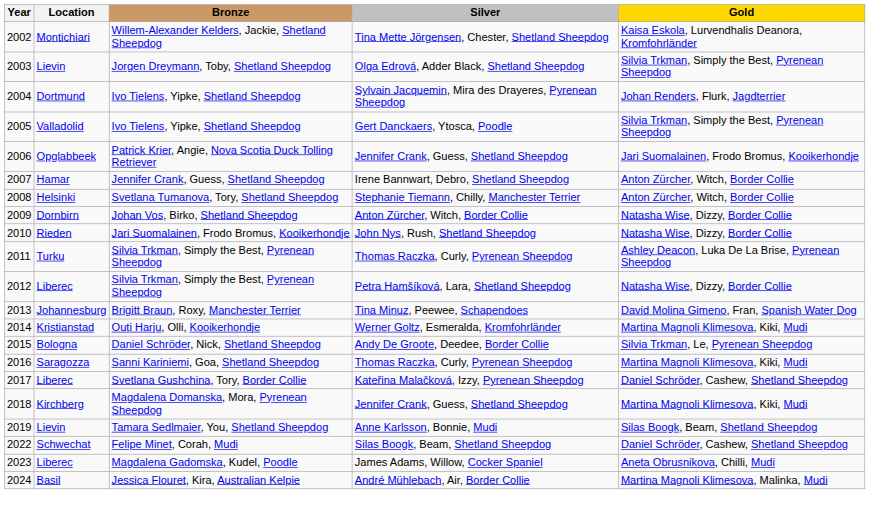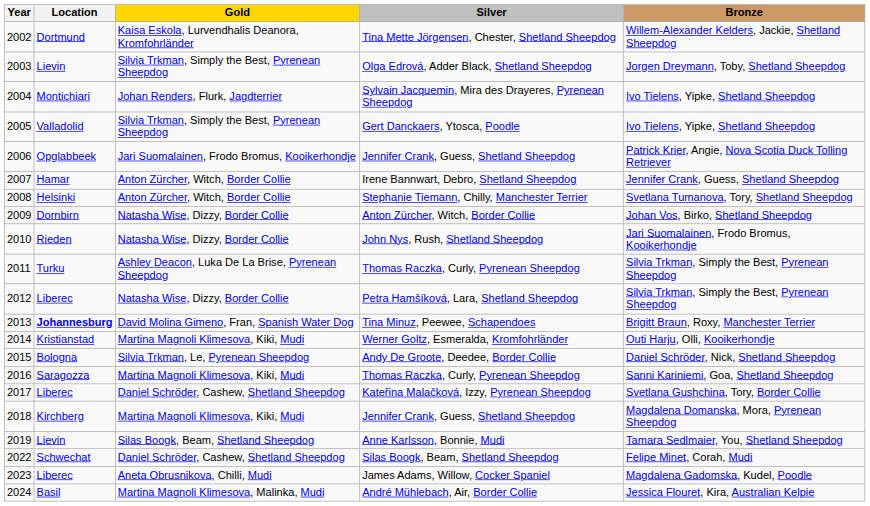columns swapped: Gold <-> Bronze
Tina Mette Jörgensen, Chester, Shetland Sheepdog | Location: Montichiari -> Dortmund
Sylvain Jacquemin, Mira des Drayeres, Pyrenean Sheepdog | Location: Dortmund -> Montichiari
Tina Minuz, Peewee, Schapendoes | Location: normal -> bold
